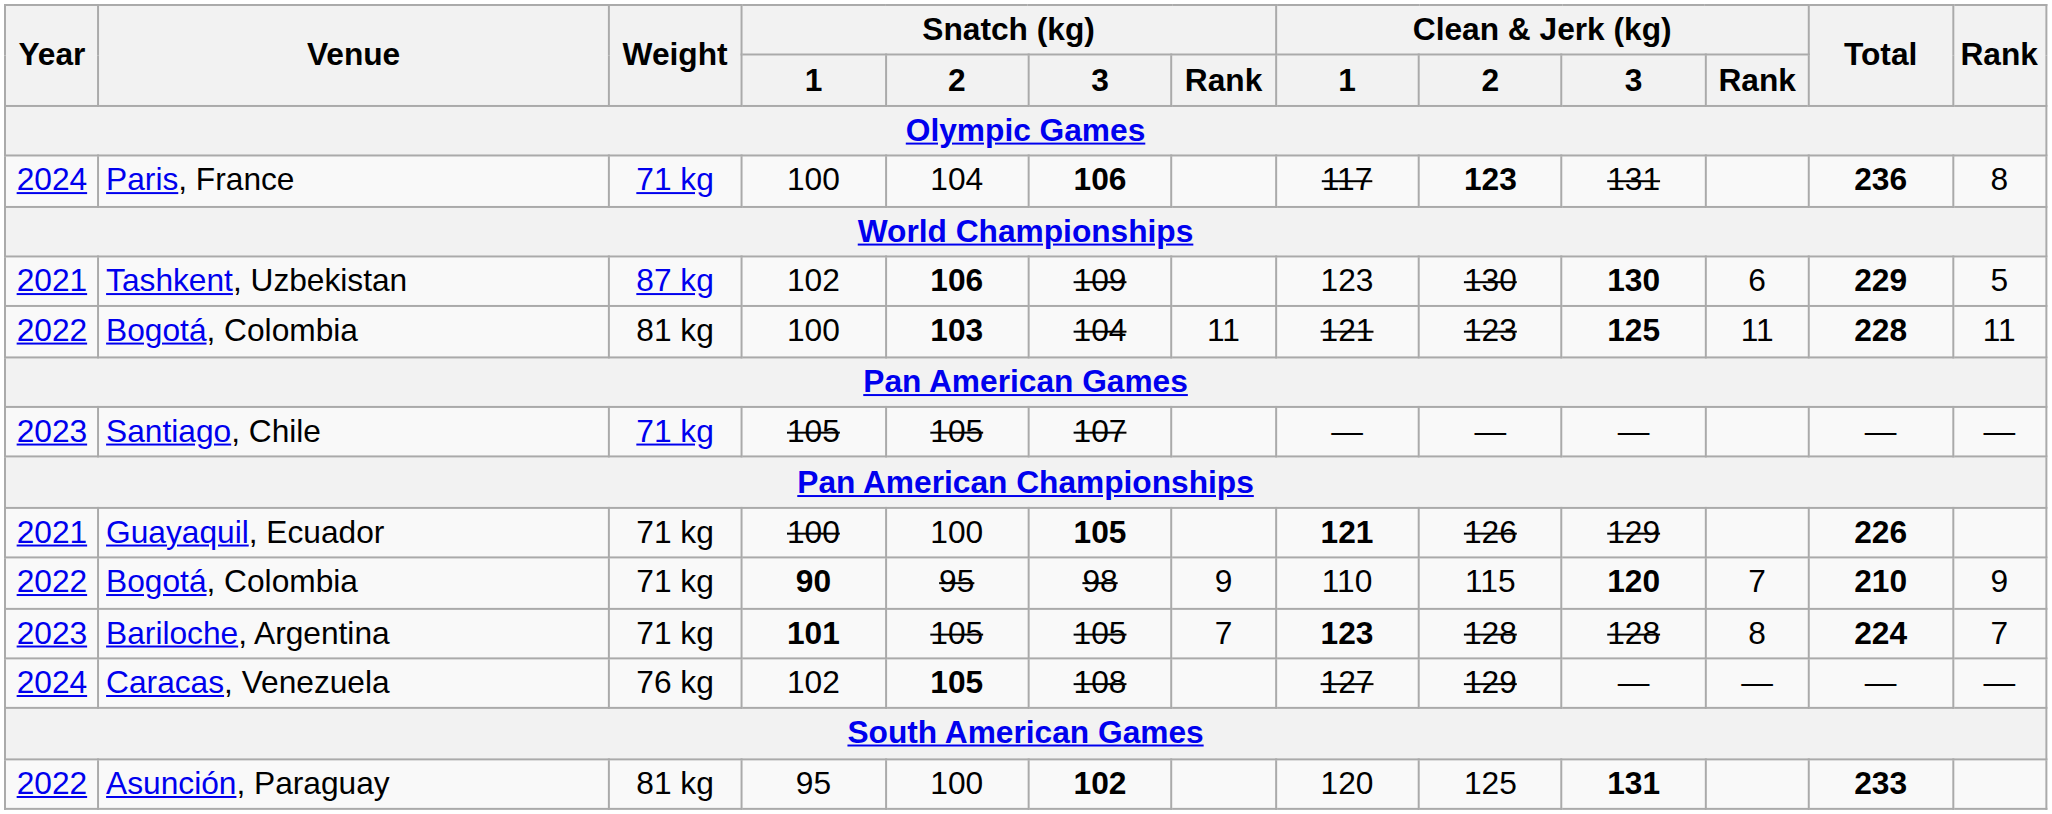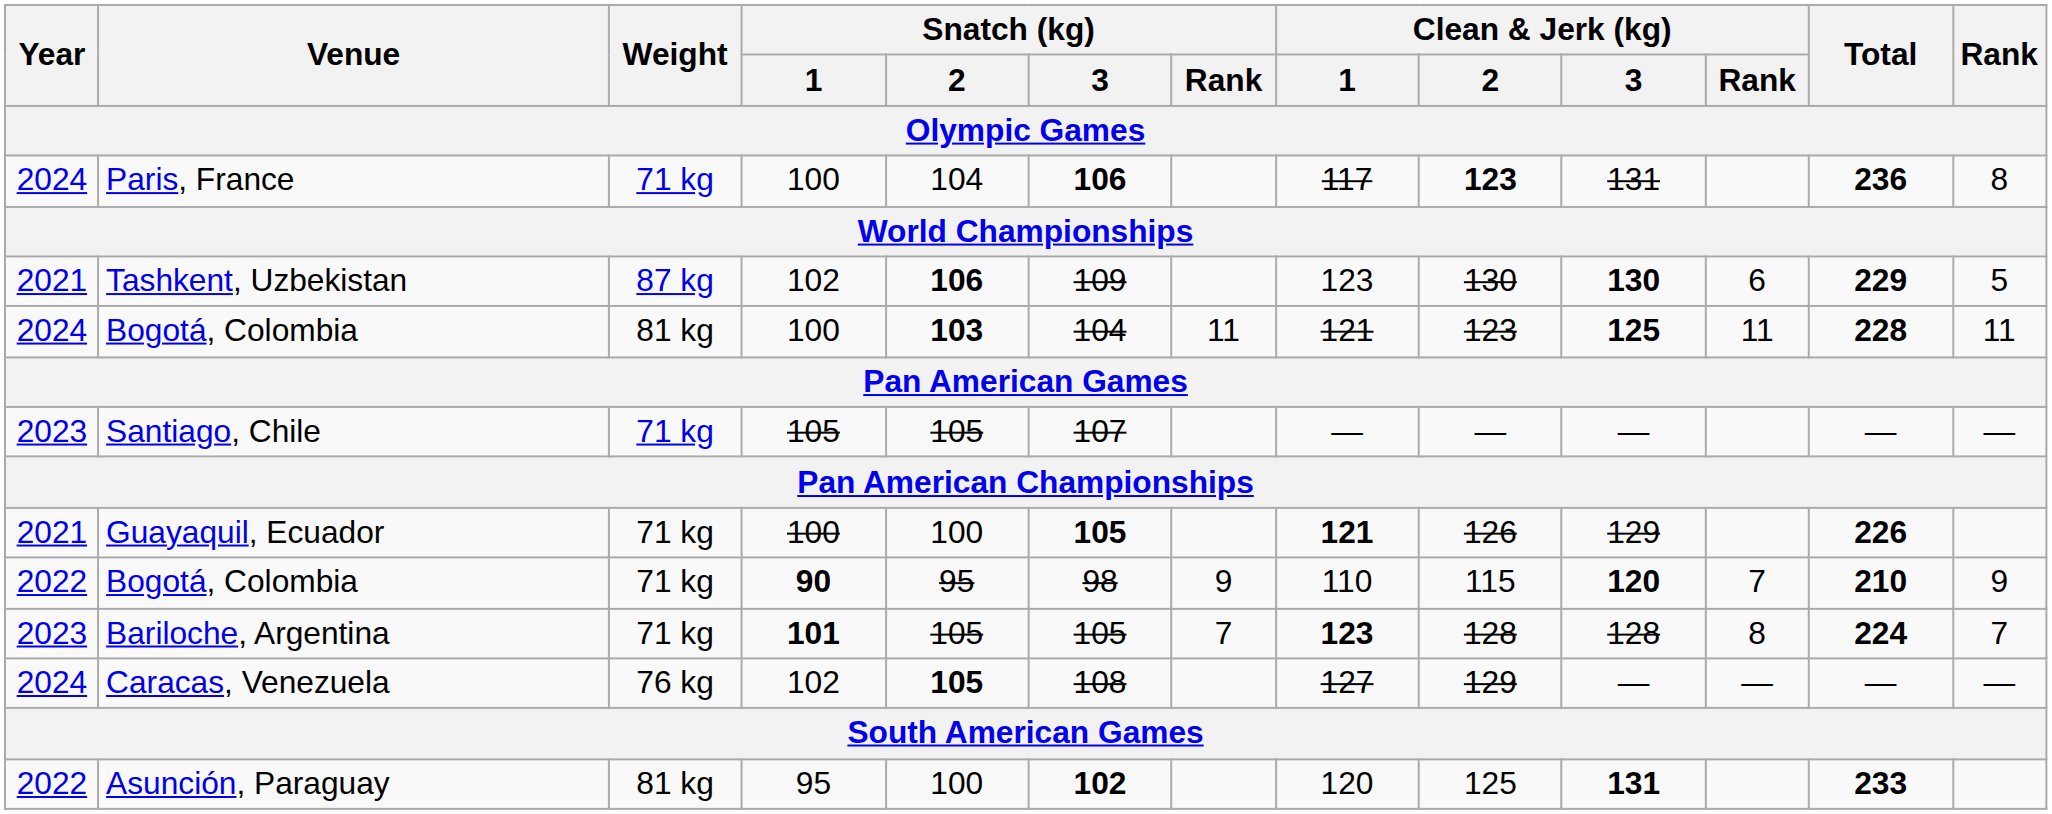Bogotá, Colombia / 100 | Year: 2022 -> 2024
